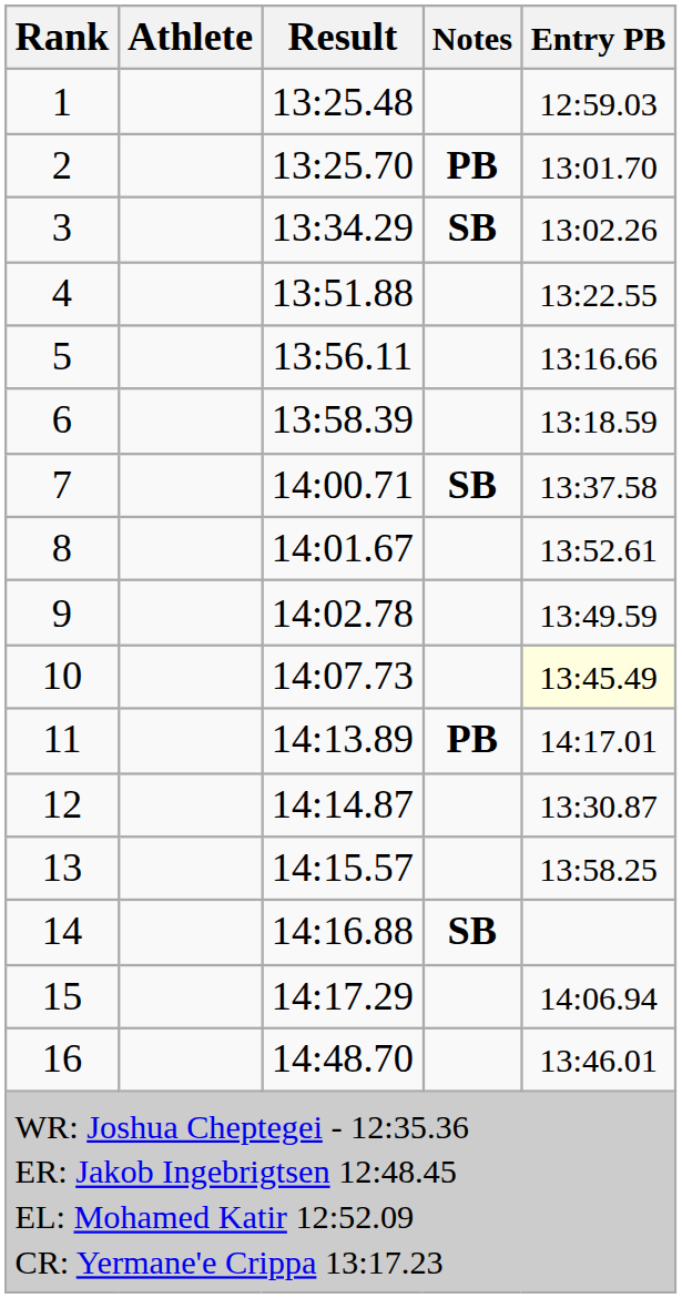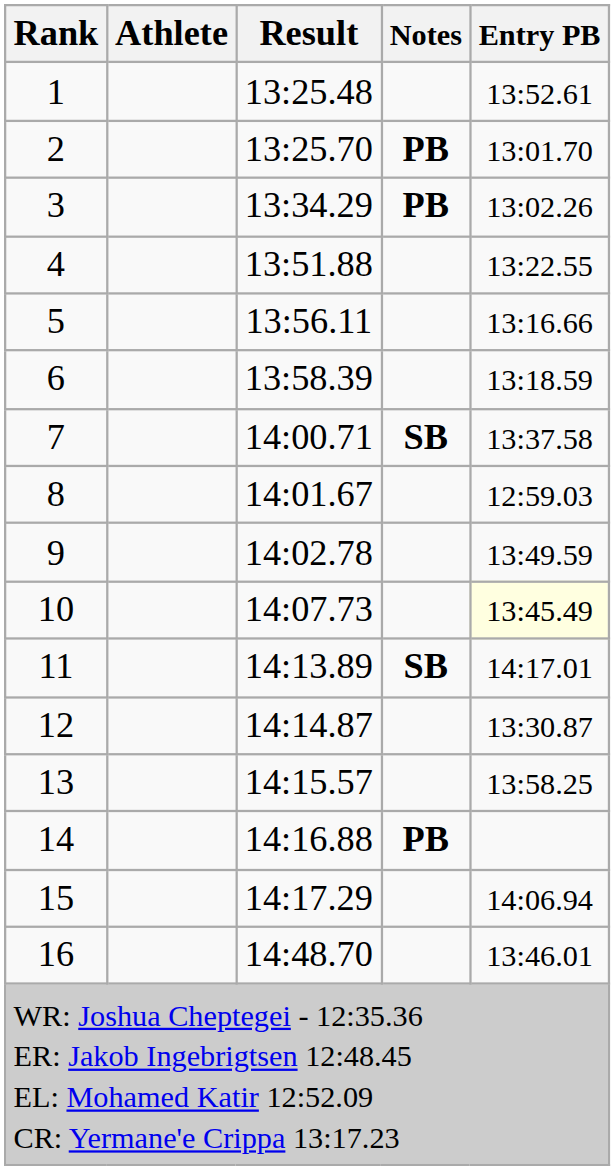1 | Entry PB: 12:59.03 -> 13:52.61
3 | Notes: SB -> PB
8 | Entry PB: 13:52.61 -> 12:59.03
11 | Notes: PB -> SB
14 | Notes: SB -> PB
